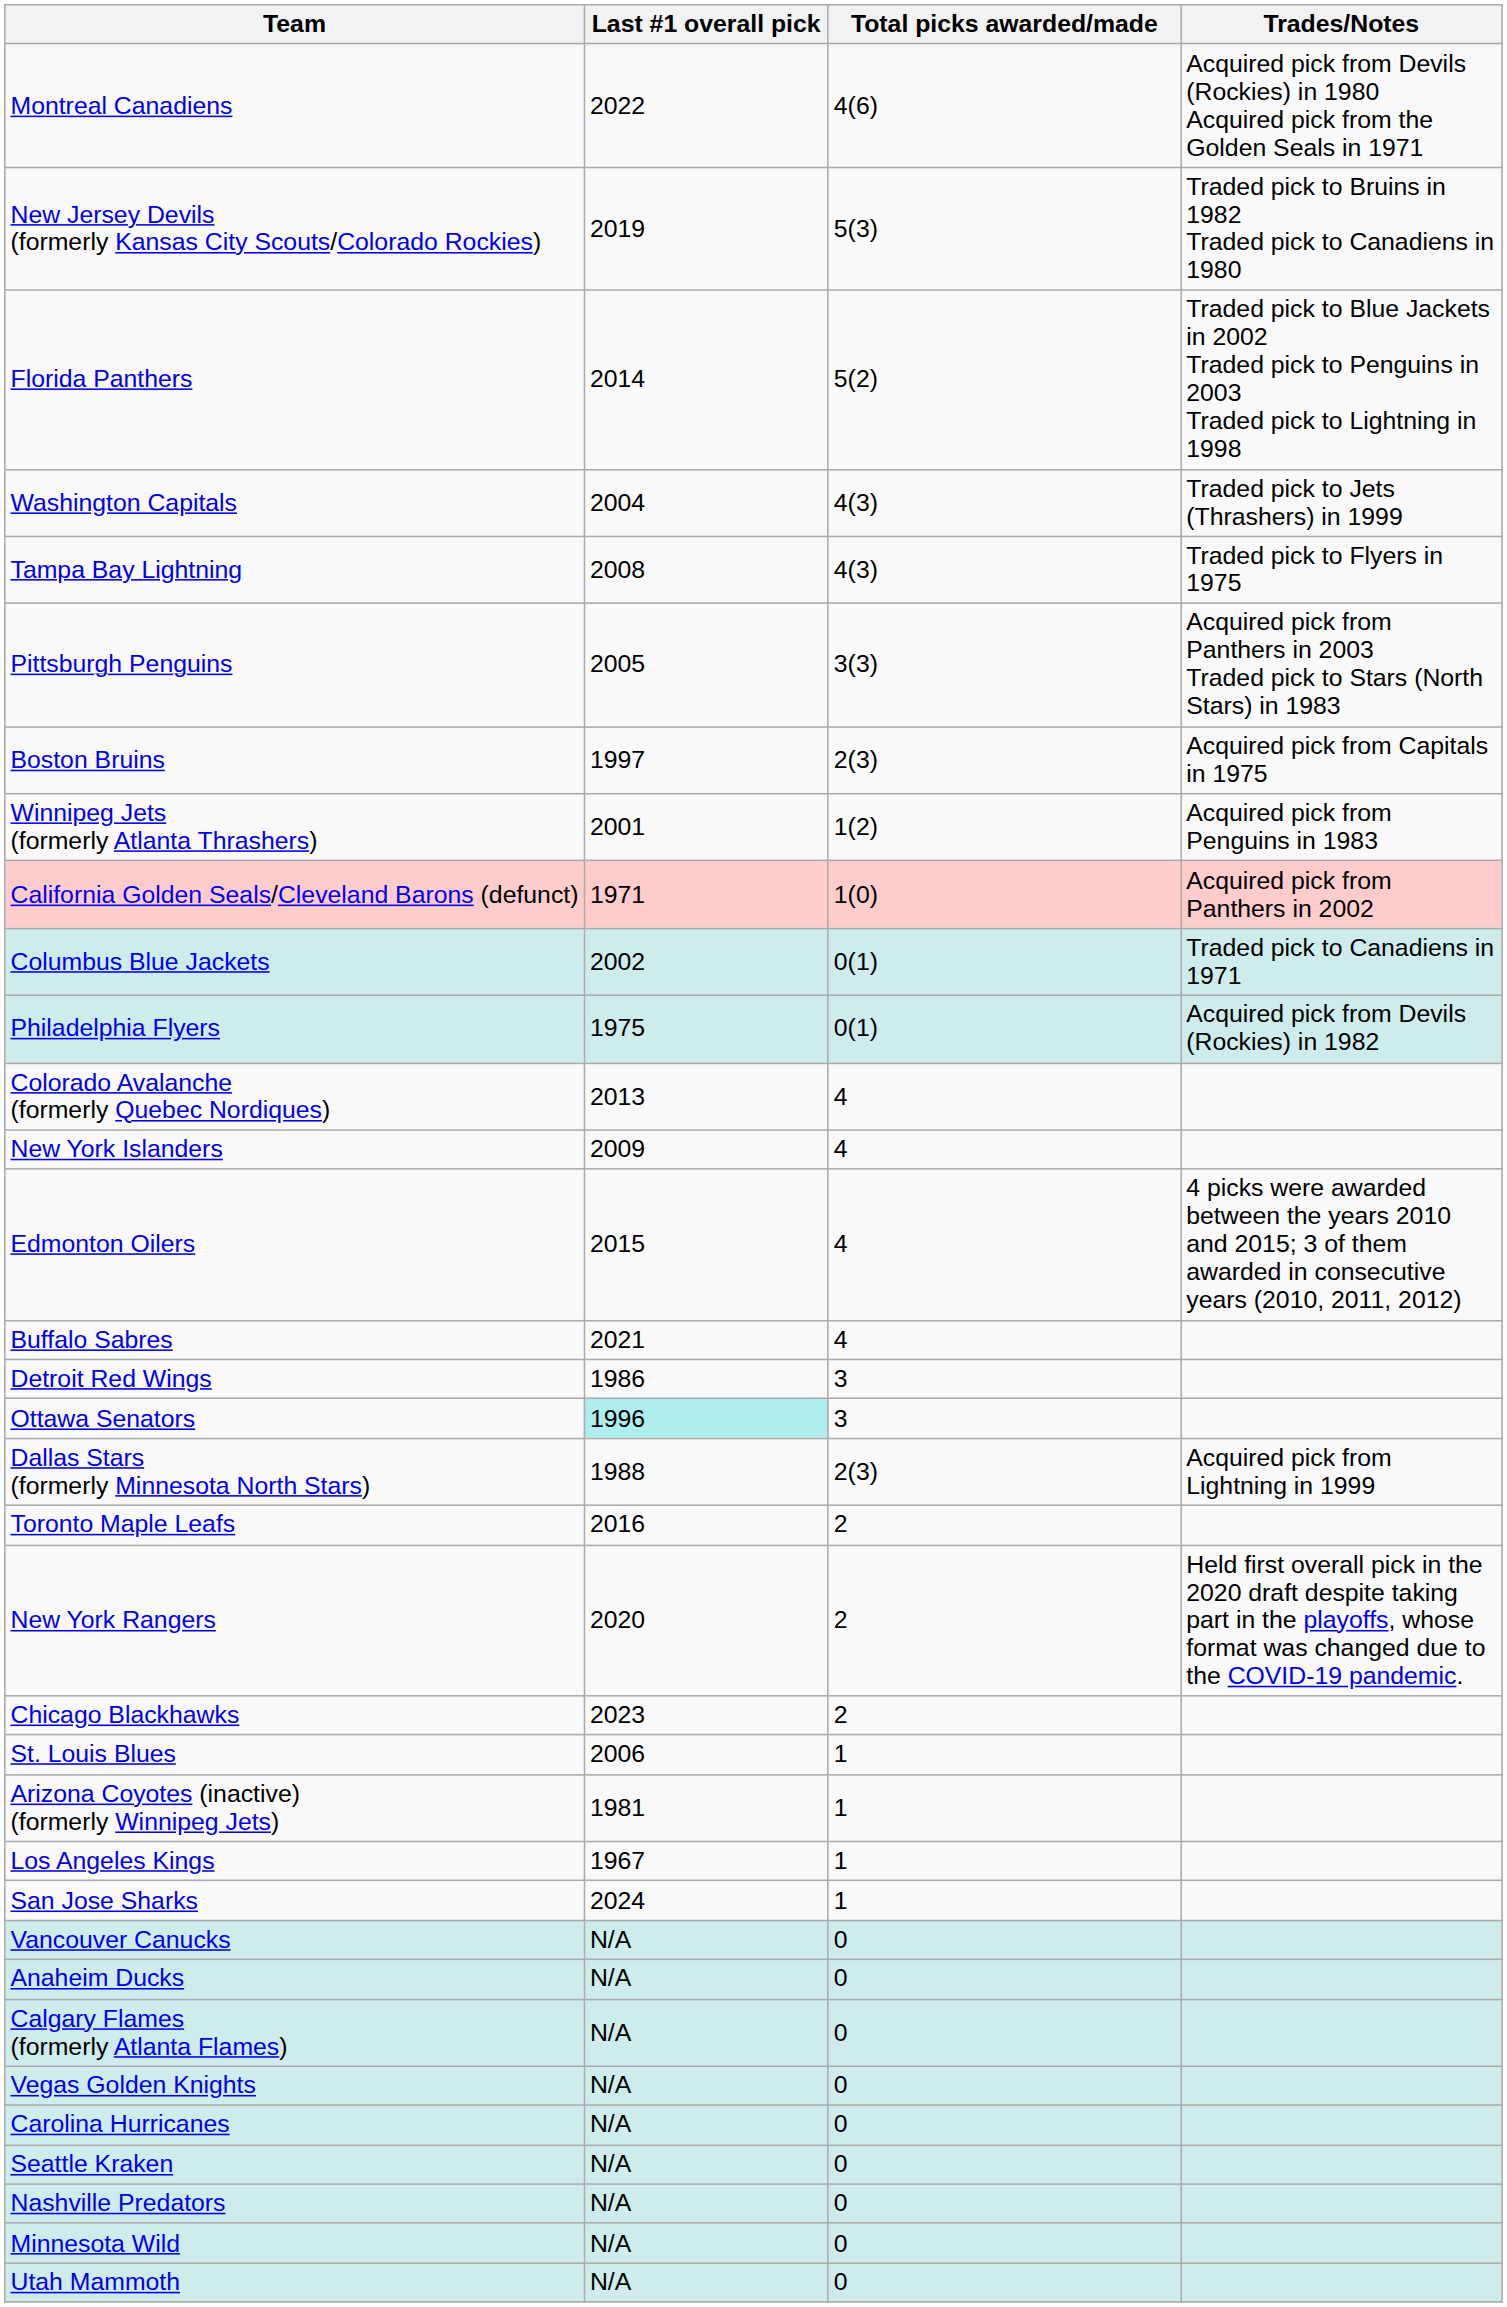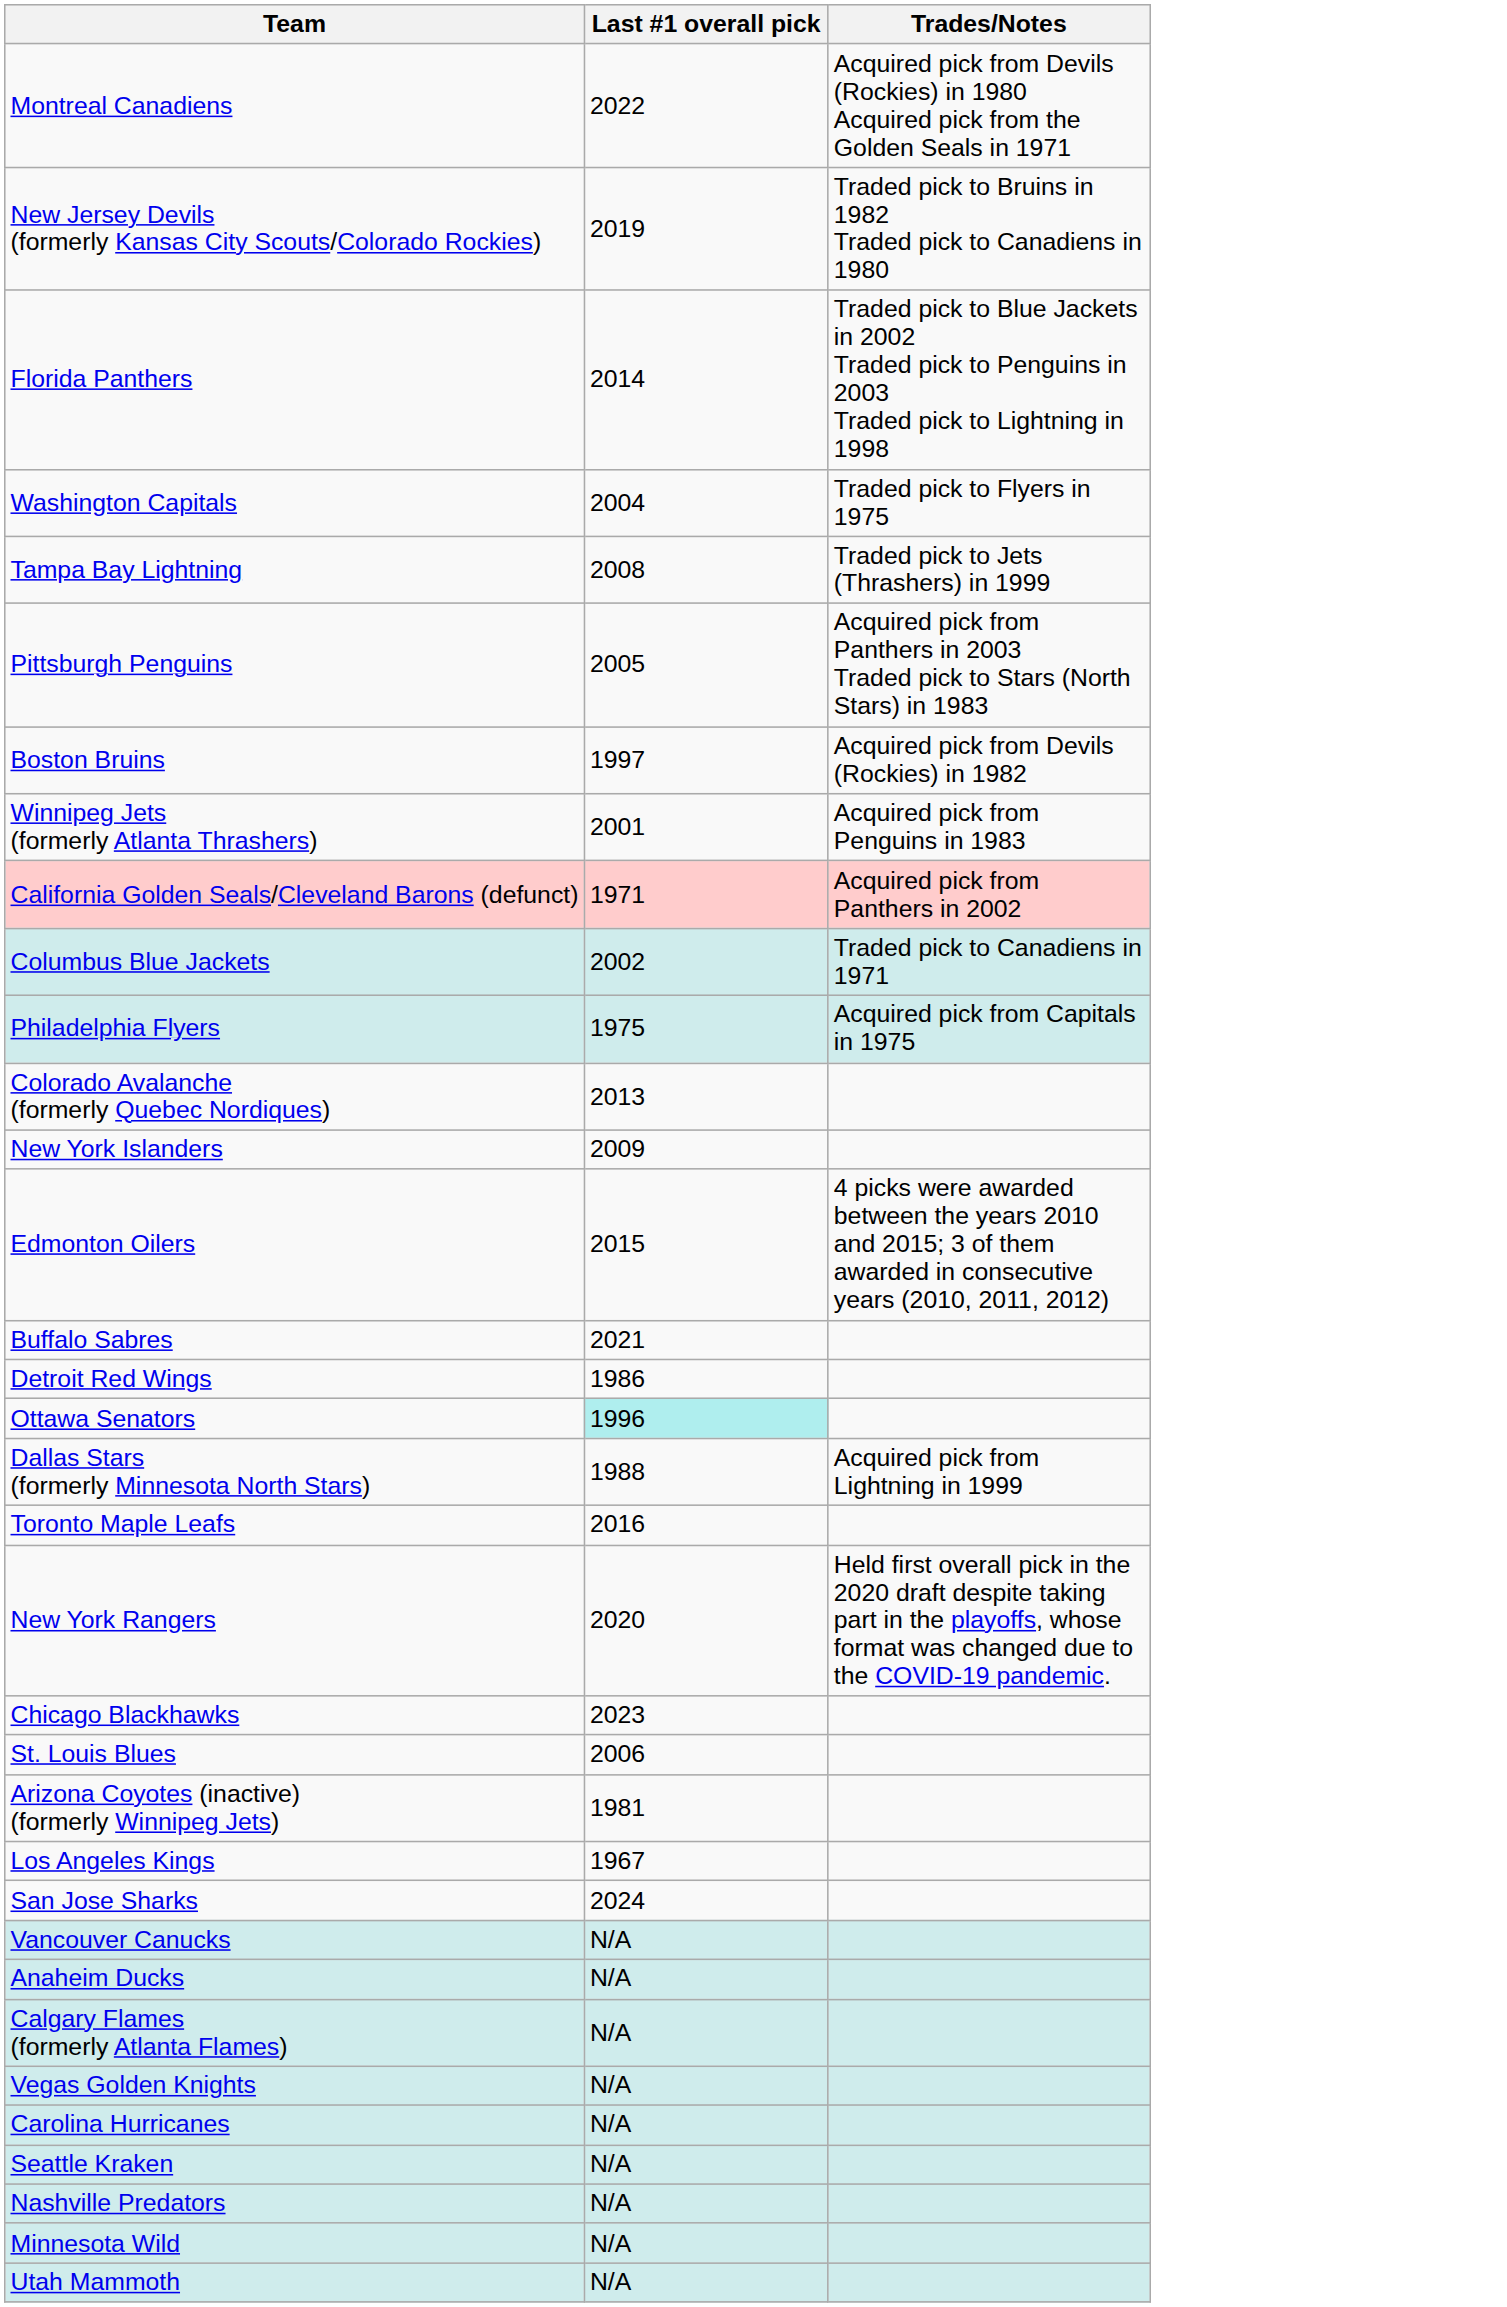- column: Total picks awarded/made | 4(6) | 5(3) | 5(2) | 4(3) | 4(3) | 3(3) | 2(3) | 1(2) | 1(0) | 0(1) | 0(1) | 4 | 4 | 4 | 4 | 3 | 3 | 2(3) | 2 | 2 | 2 | 1 | 1 | 1 | 1 | 0 | 0 | 0 | 0 | 0 | 0 | 0 | 0 | 0
Washington Capitals | Trades/Notes: Traded pick to Jets (Thrashers) in 1999 -> Traded pick to Flyers in 1975
Tampa Bay Lightning | Trades/Notes: Traded pick to Flyers in 1975 -> Traded pick to Jets (Thrashers) in 1999
Boston Bruins | Trades/Notes: Acquired pick from Capitals in 1975 -> Acquired pick from Devils (Rockies) in 1982
Philadelphia Flyers | Trades/Notes: Acquired pick from Devils (Rockies) in 1982 -> Acquired pick from Capitals in 1975
